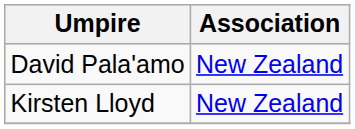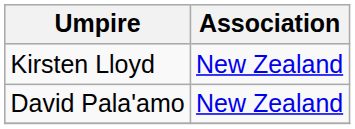rows swapped: David Pala'amo <-> Kirsten Lloyd
